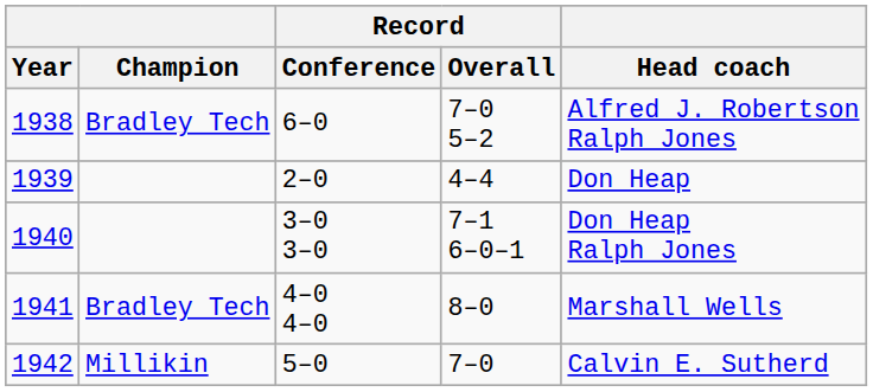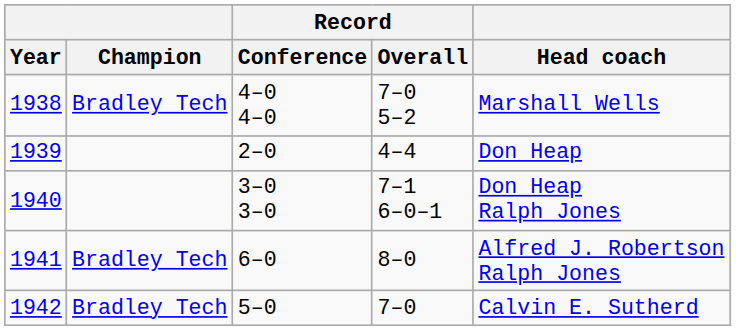1938 | Record / Conference: 6–0 -> 4–0 4–0
1938 | Head coach: Alfred J. Robertson Ralph Jones -> Marshall Wells
1941 | Record / Conference: 4–0 4–0 -> 6–0
1941 | Head coach: Marshall Wells -> Alfred J. Robertson Ralph Jones
1942 | Champion: Millikin -> Bradley Tech
